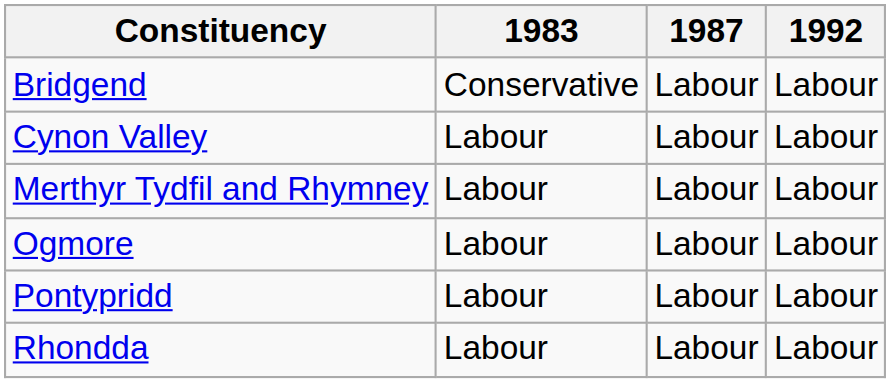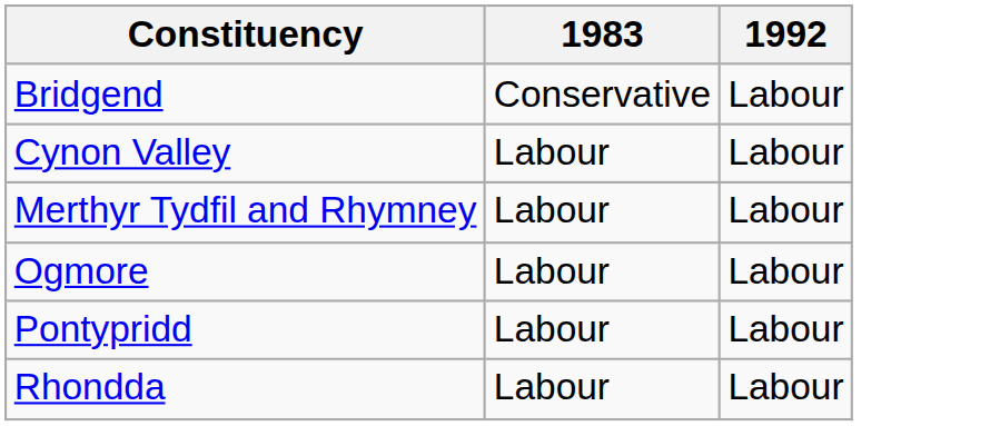- column: 1987 | Labour | Labour | Labour | Labour | Labour | Labour
